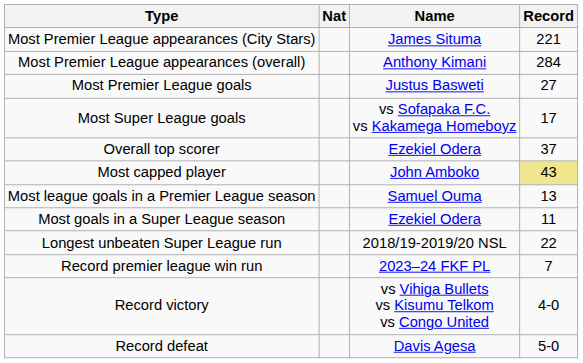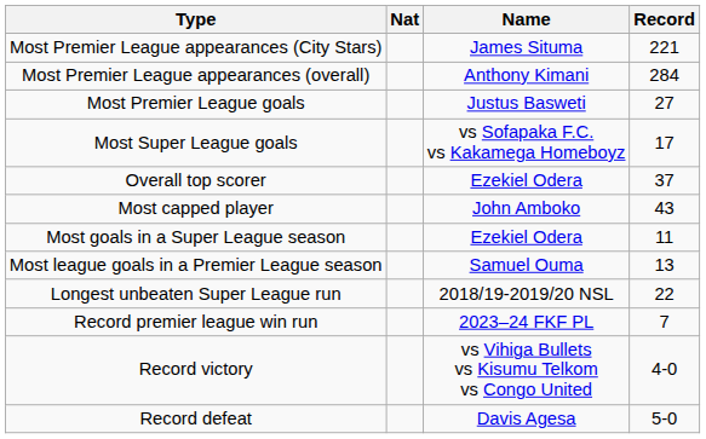Most capped player | Record: khaki background -> no background
rows swapped: Most league goals in a Premier League season <-> Most goals in a Super League season
